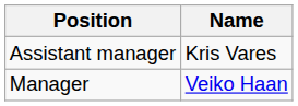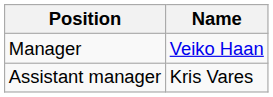rows swapped: Manager <-> Assistant manager
